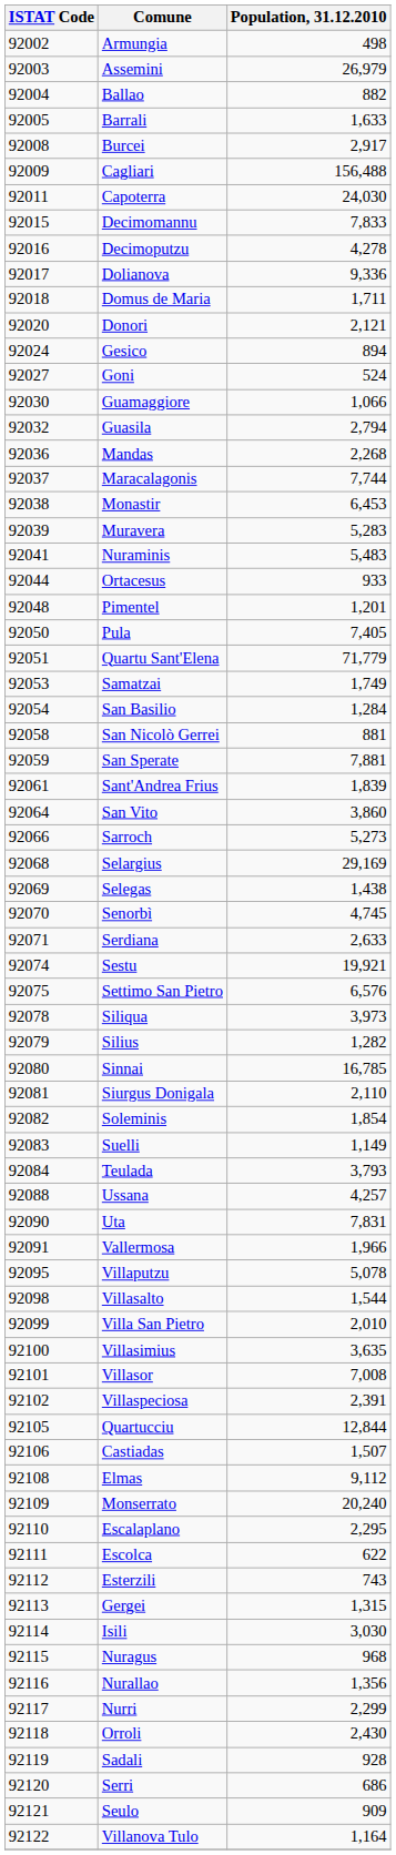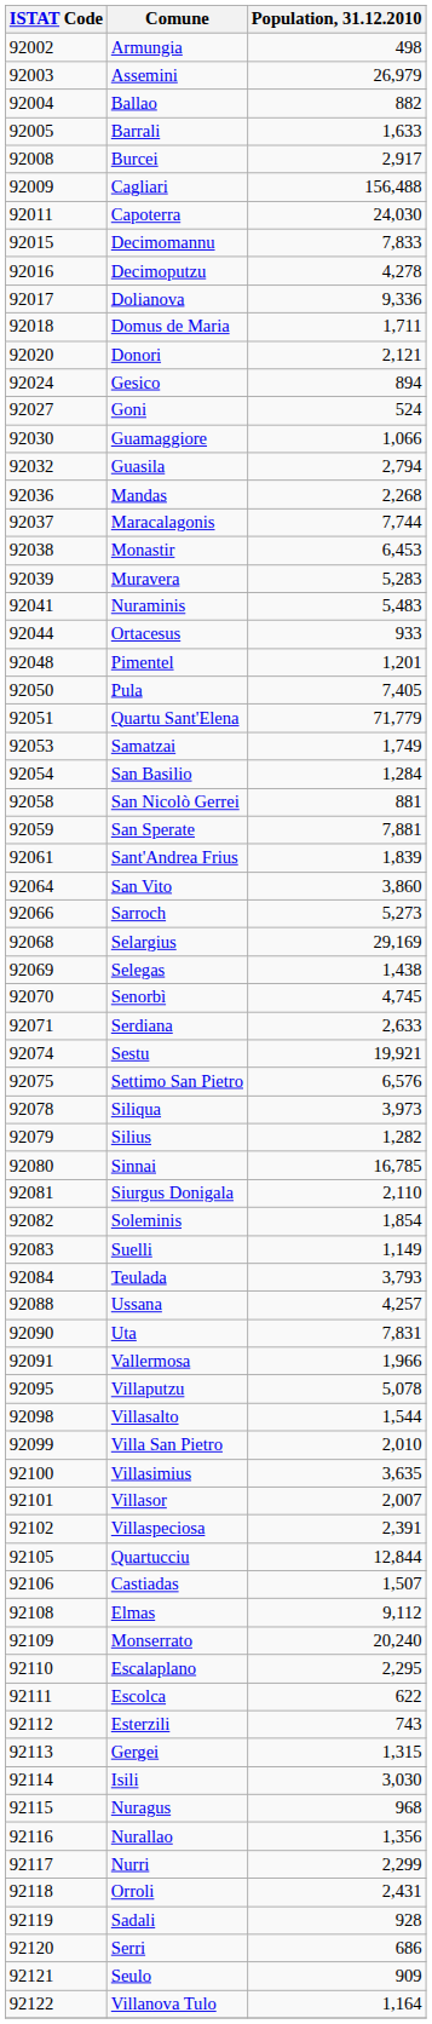Villasor | Population, 31.12.2010: 7,008 -> 2,007
Orroli | Population, 31.12.2010: 2,430 -> 2,431
